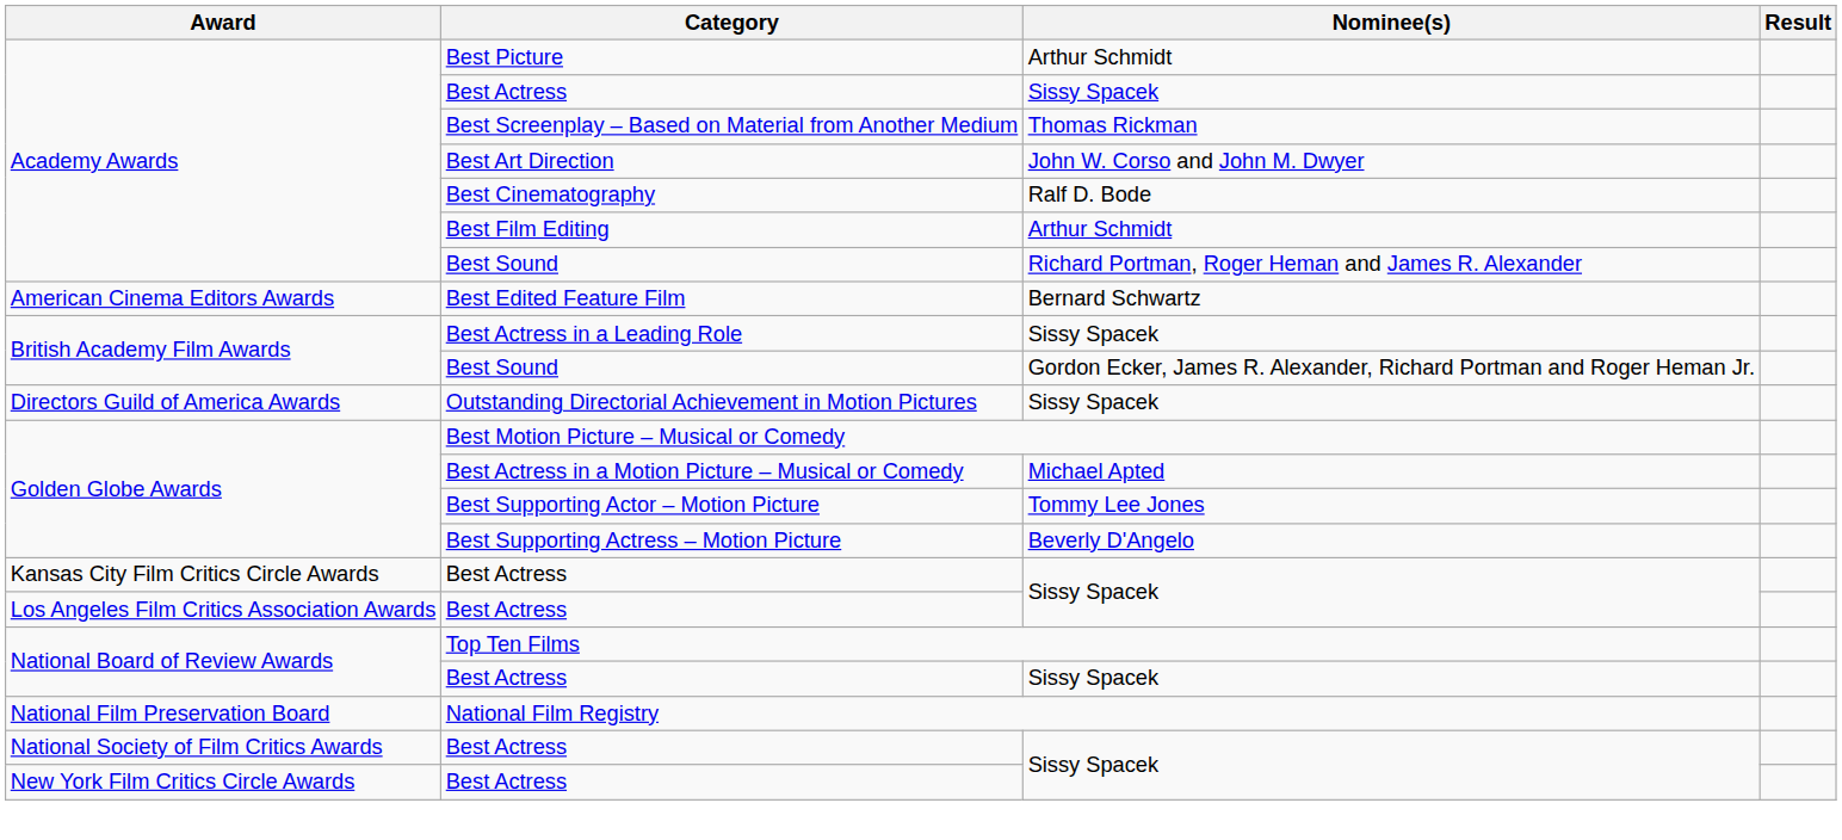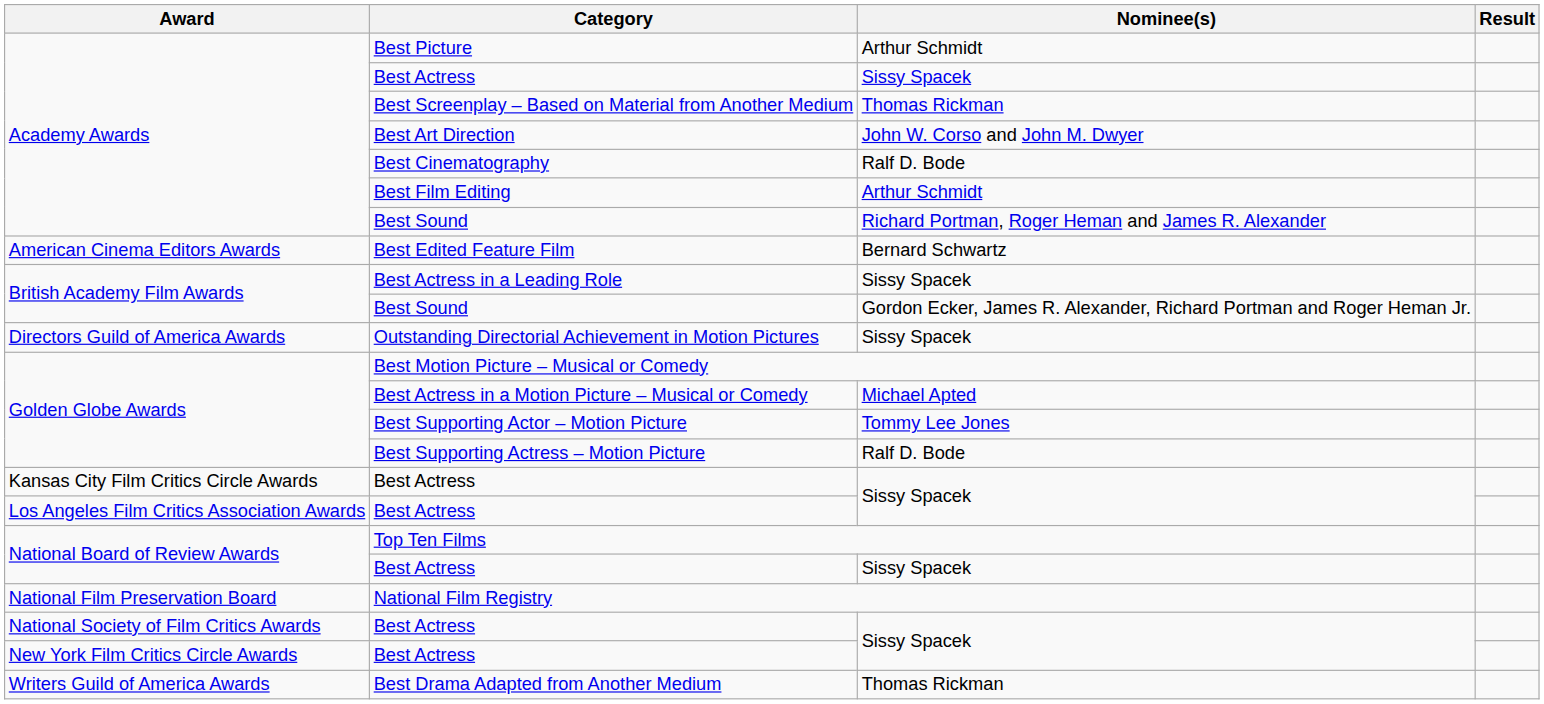Best Supporting Actress – Motion Picture | Nominee(s): Beverly D'Angelo -> Ralf D. Bode
+ row: Writers Guild of America Awards | Best Drama Adapted from Another Medium | Thomas Rickman
